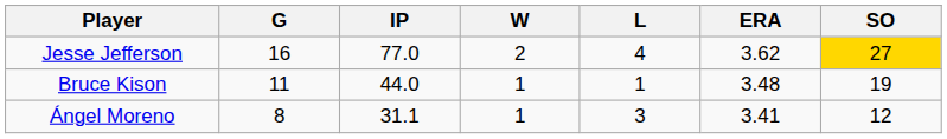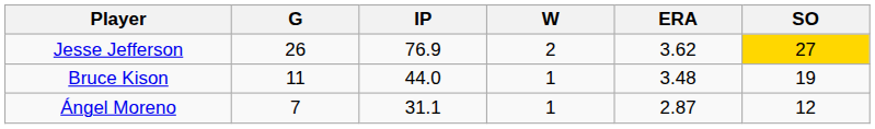- column: L | 4 | 1 | 3
Jesse Jefferson | G: 16 -> 26
Jesse Jefferson | IP: 77.0 -> 76.9
Ángel Moreno | G: 8 -> 7
Ángel Moreno | ERA: 3.41 -> 2.87
